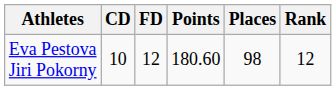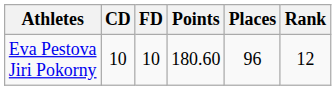Eva Pestova Jiri Pokorny | FD: 12 -> 10
Eva Pestova Jiri Pokorny | Places: 98 -> 96
